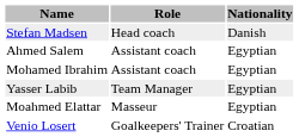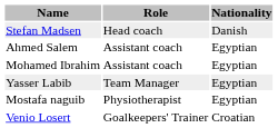+ row: Mostafa naguib | Physiotherapist | Egyptian
- row: Moahmed Elattar | Masseur | Egyptian
